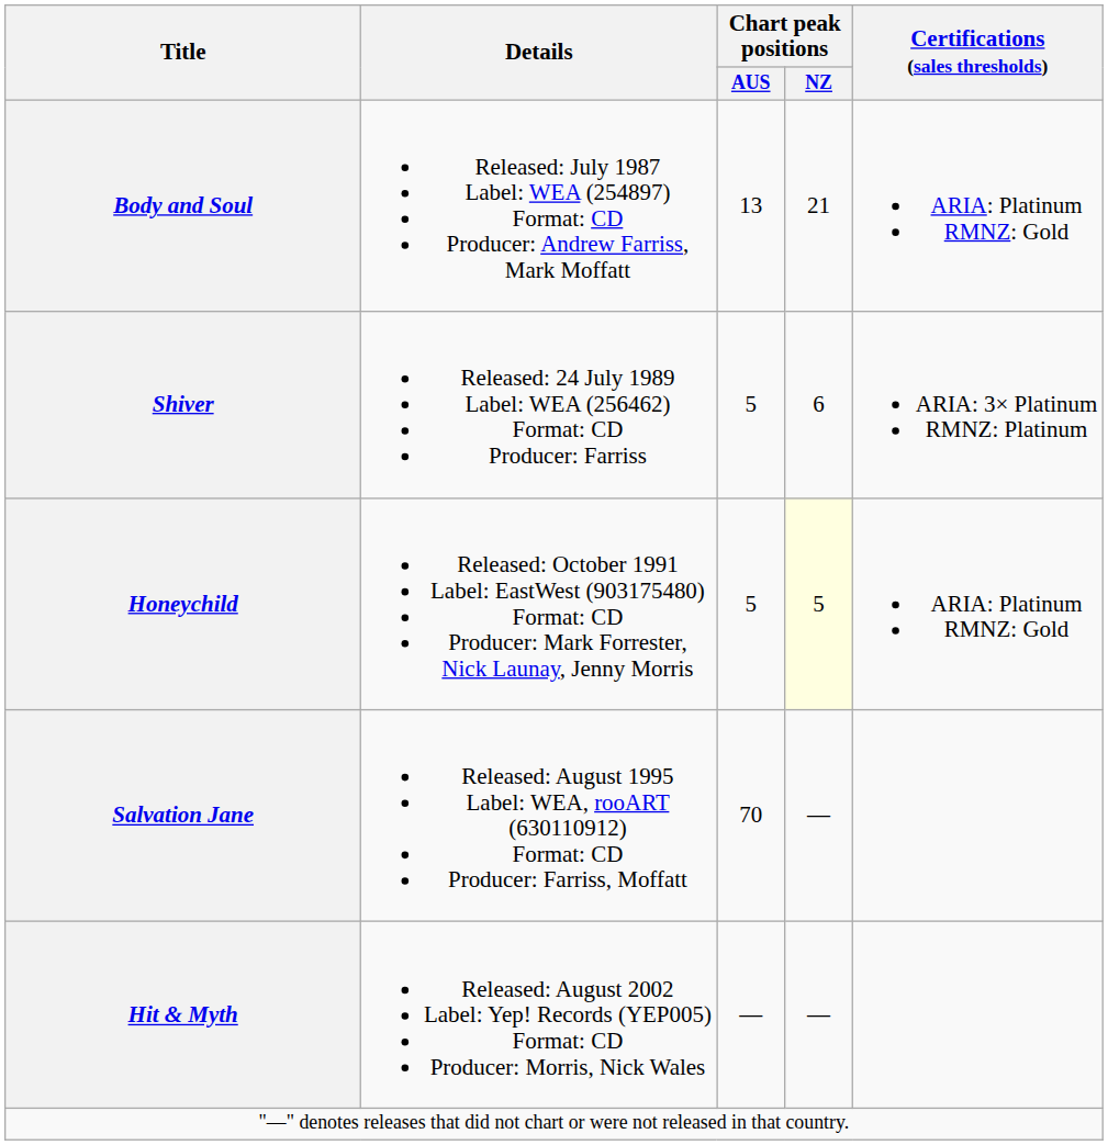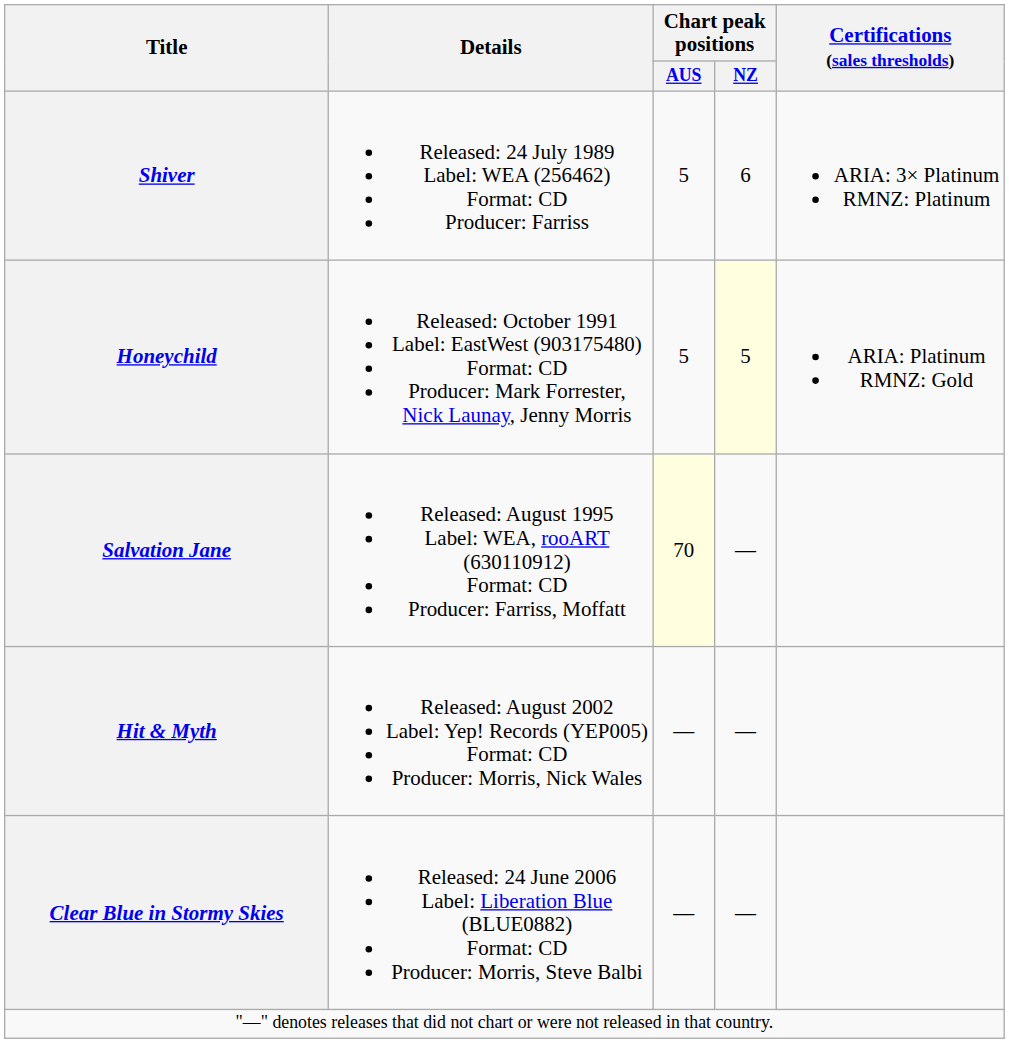- row: Body and Soul | Released: July 1987 Label: WEA (254897) Format: CD Producer: Andrew Farriss, Mark Moffatt | 13 | 21 | ARIA: Platinum RMNZ: Gold
Salvation Jane | Chart peak positions / AUS: no background -> lightyellow background
+ row: Clear Blue in Stormy Skies | Released: 24 June 2006 Label: Liberation Blue (BLUE0882) Format: CD Producer: Morris, Steve Balbi | — | —
